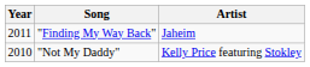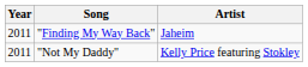"Not My Daddy" | Year: 2010 -> 2011
